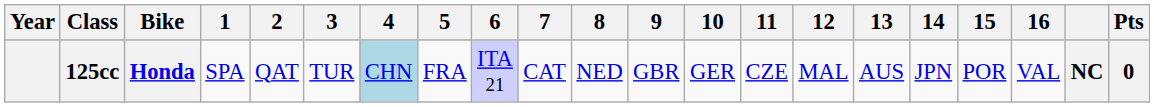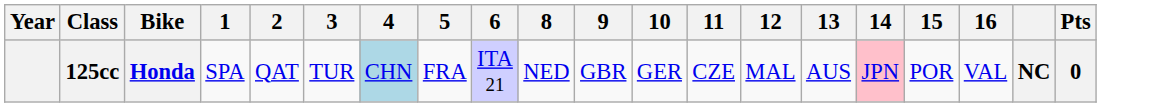- column: 7 | CAT
125cc | 14: no background -> pink background
